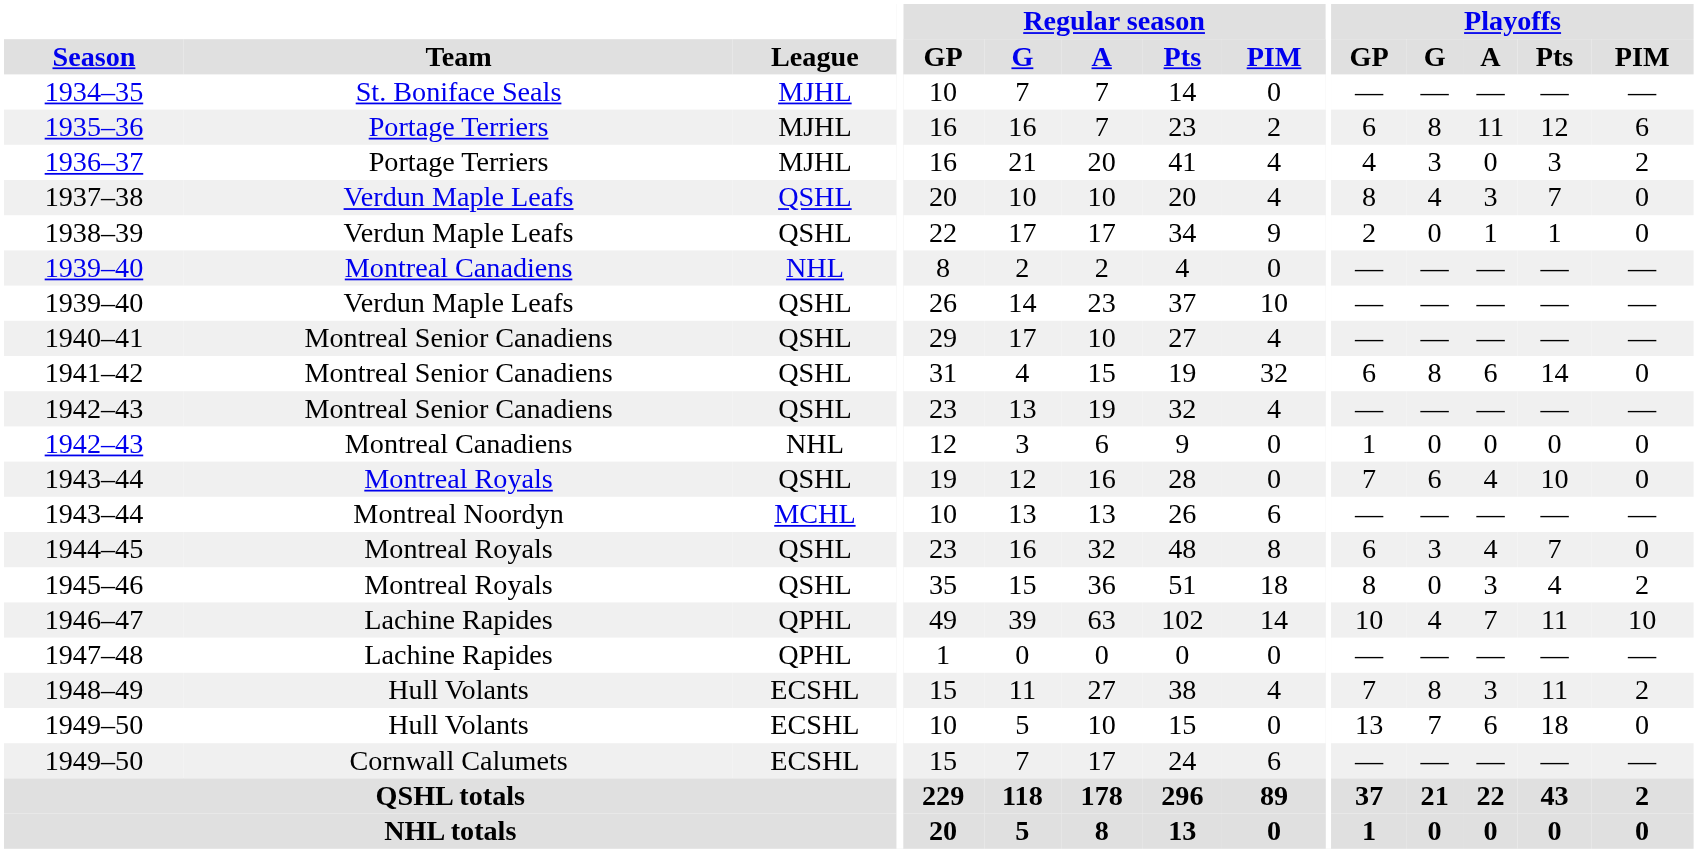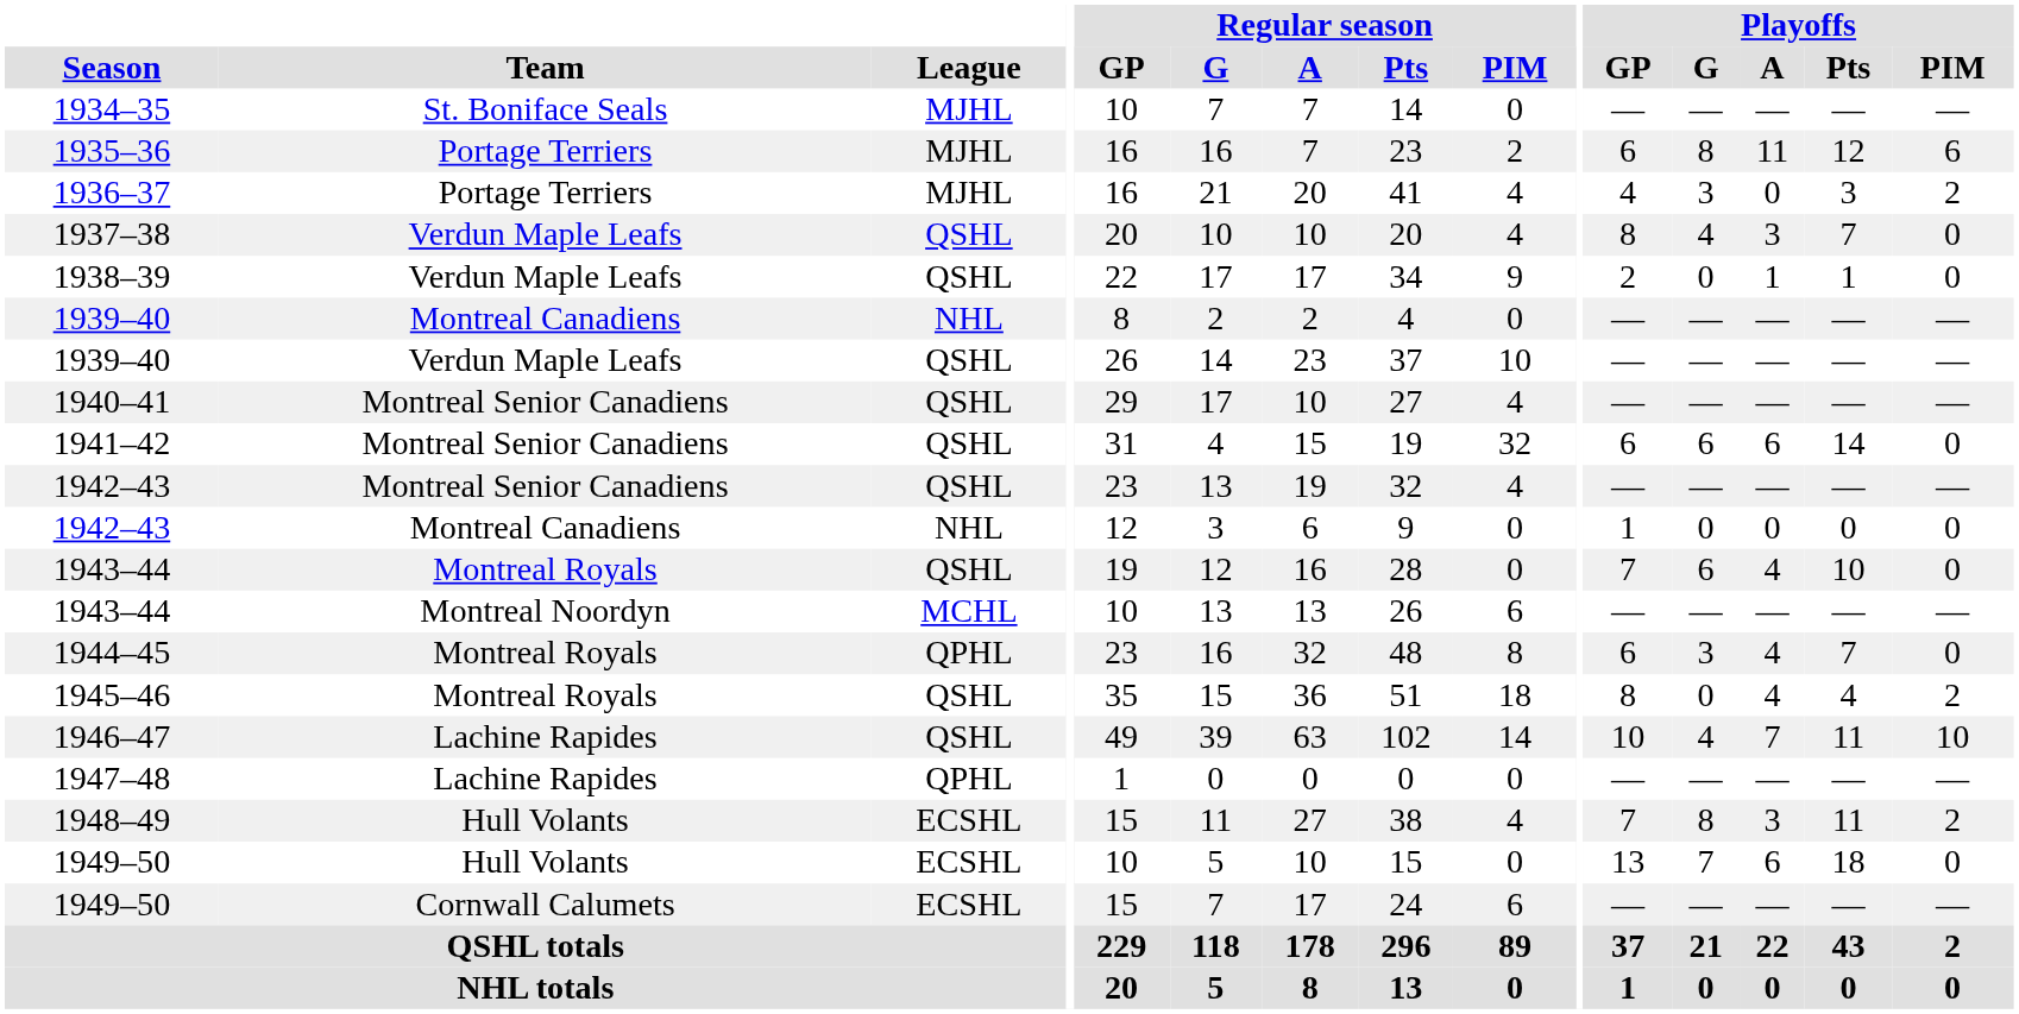1941–42 | Playoffs / G: 8 -> 6
1944–45 | League: QSHL -> QPHL
1945–46 | Playoffs / A: 3 -> 4
1946–47 | League: QPHL -> QSHL
